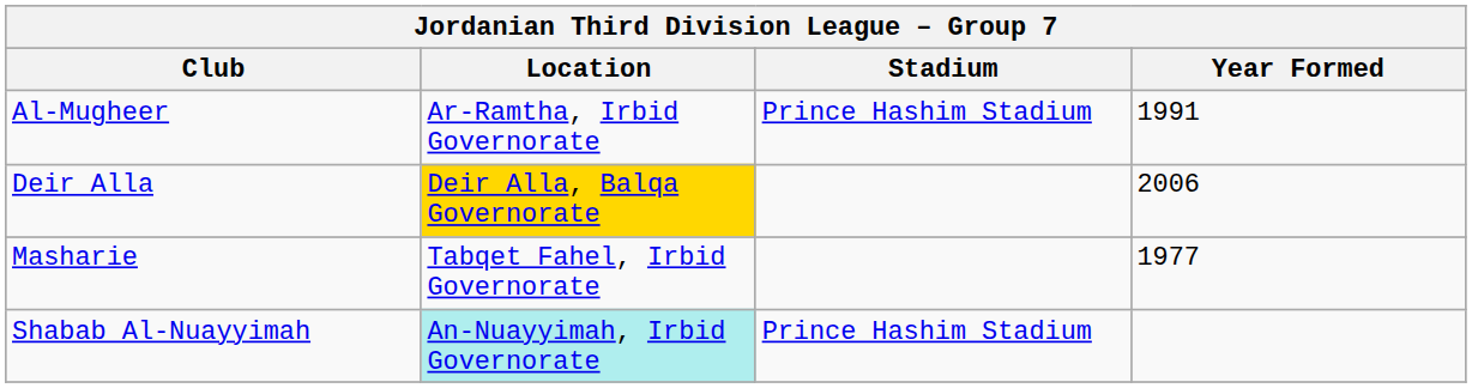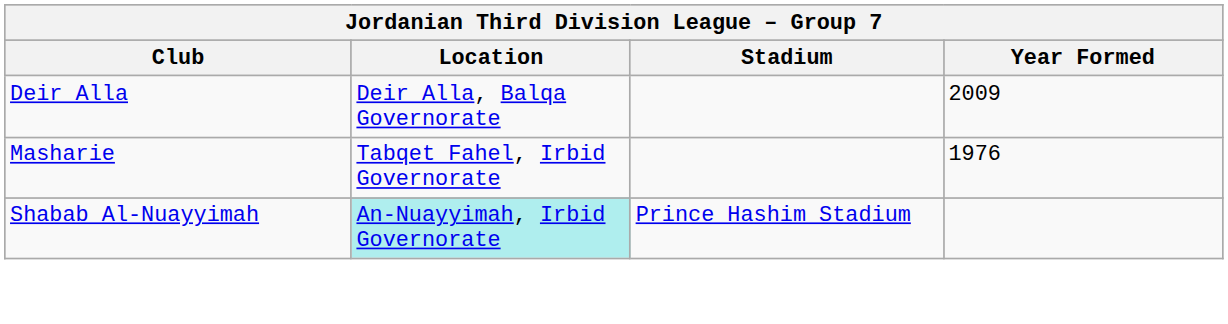- row: Al-Mugheer | Ar-Ramtha, Irbid Governorate | Prince Hashim Stadium | 1991
Deir Alla | Location: gold background -> no background
Deir Alla | Year Formed: 2006 -> 2009
Masharie | Year Formed: 1977 -> 1976
